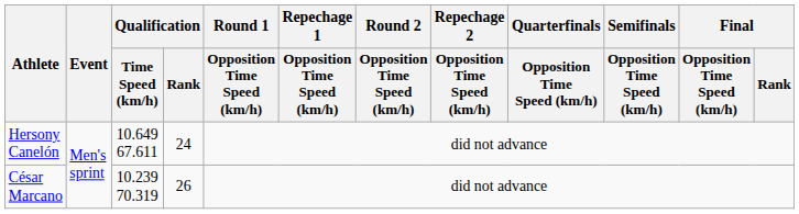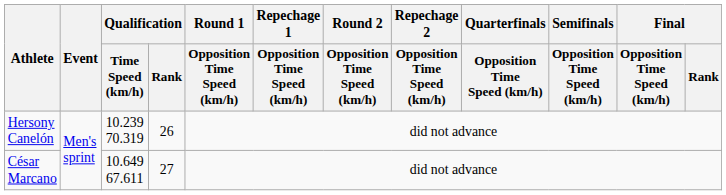Hersony Canelón | Qualification / Time Speed (km/h): 10.649 67.611 -> 10.239 70.319
Hersony Canelón | Qualification / Rank: 24 -> 26
César Marcano | Qualification / Time Speed (km/h): 10.239 70.319 -> 10.649 67.611
César Marcano | Qualification / Rank: 26 -> 27
